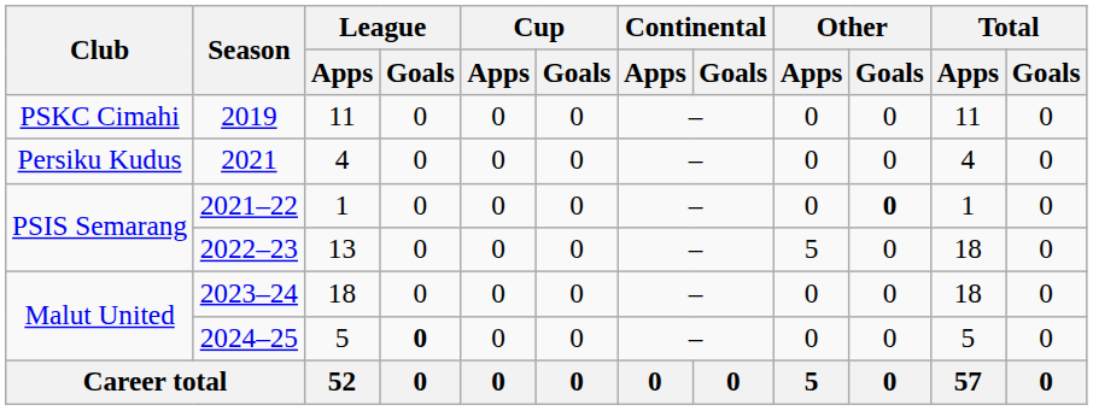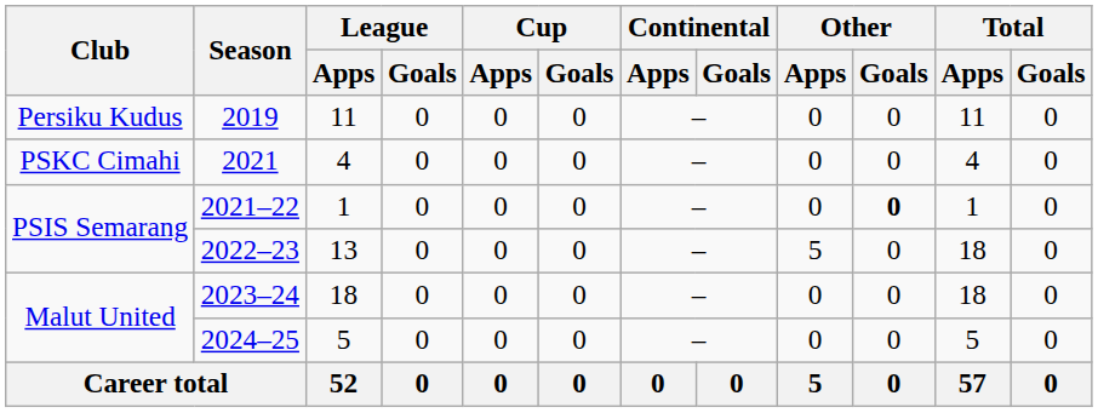2019 | Club: PSKC Cimahi -> Persiku Kudus
2021 | Club: Persiku Kudus -> PSKC Cimahi
2024–25 | League / Goals: bold -> normal
